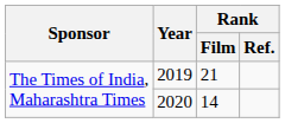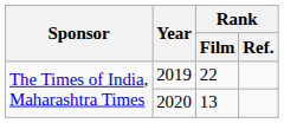2019 | Rank / Film: 21 -> 22
2020 | Rank / Film: 14 -> 13
